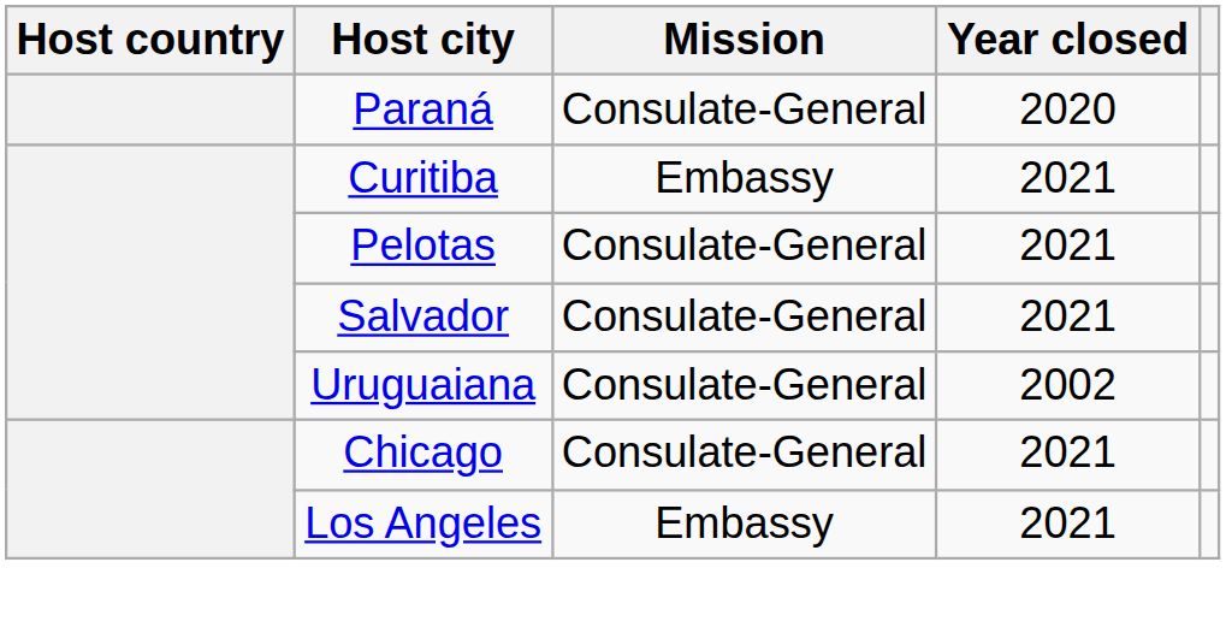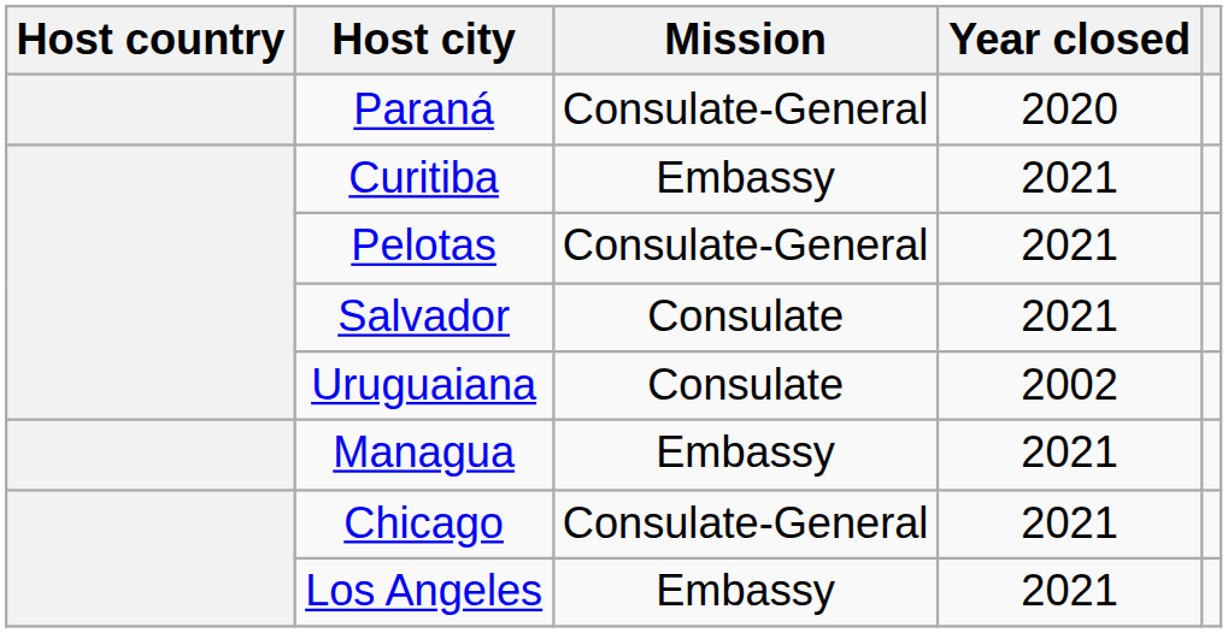Salvador | Mission: Consulate-General -> Consulate
Uruguaiana | Mission: Consulate-General -> Consulate
+ row: Managua | Embassy | 2021
